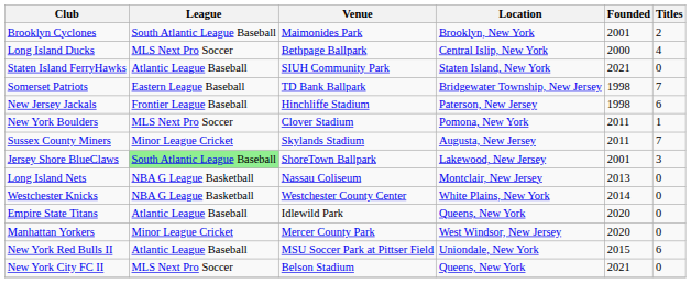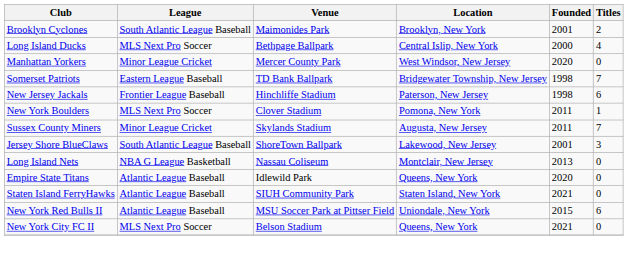rows swapped: Staten Island FerryHawks <-> Manhattan Yorkers
Jersey Shore BlueClaws | League: lightgreen background -> no background
- row: Westchester Knicks | NBA G League Basketball | Westchester County Center | White Plains, New York | 2014 | 0
